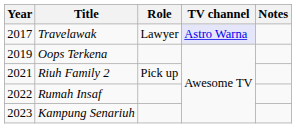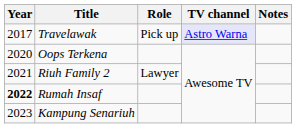Travelawak | Role: Lawyer -> Pick up
Oops Terkena | Year: 2019 -> 2020
Riuh Family 2 | Role: Pick up -> Lawyer
Rumah Insaf | Year: normal -> bold
